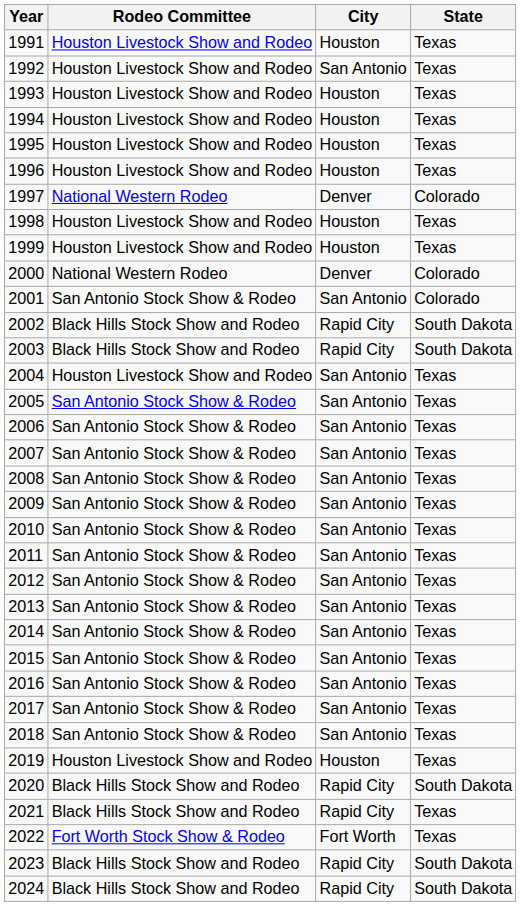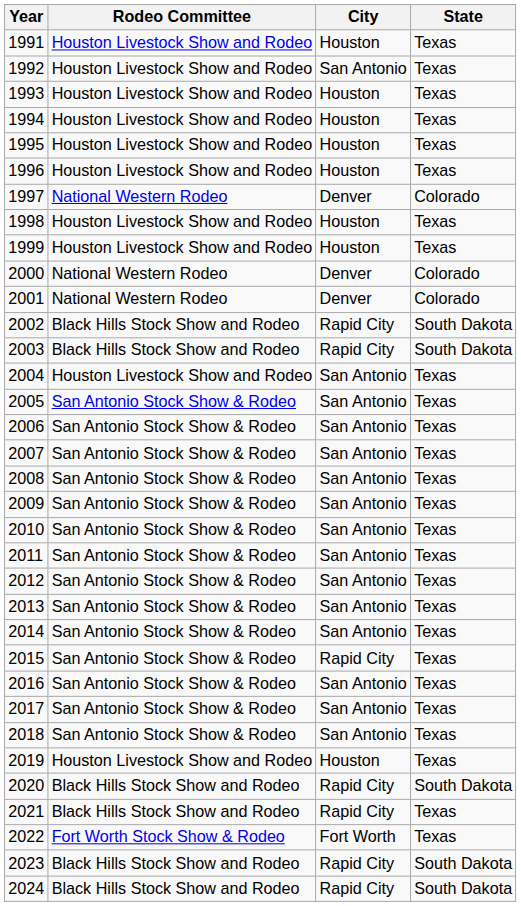2001 | Rodeo Committee: San Antonio Stock Show & Rodeo -> National Western Rodeo
2001 | City: San Antonio -> Denver
2015 | City: San Antonio -> Rapid City
